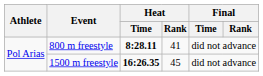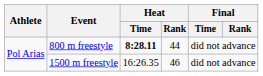800 m freestyle | Heat / Rank: 41 -> 44
1500 m freestyle | Heat / Time: bold -> normal
1500 m freestyle | Heat / Rank: 45 -> 46
